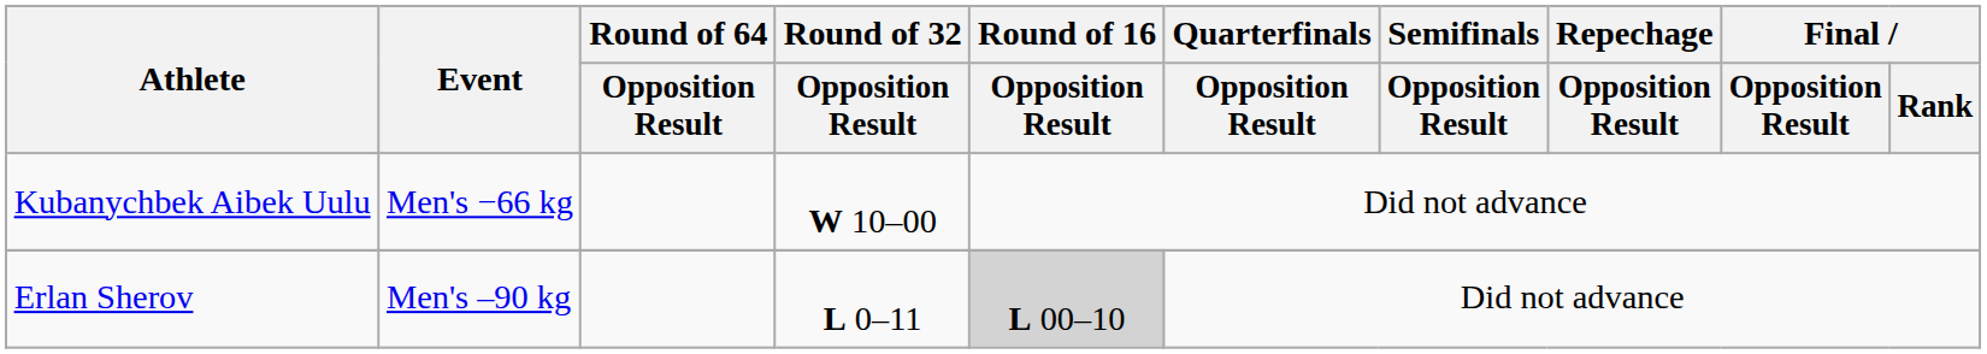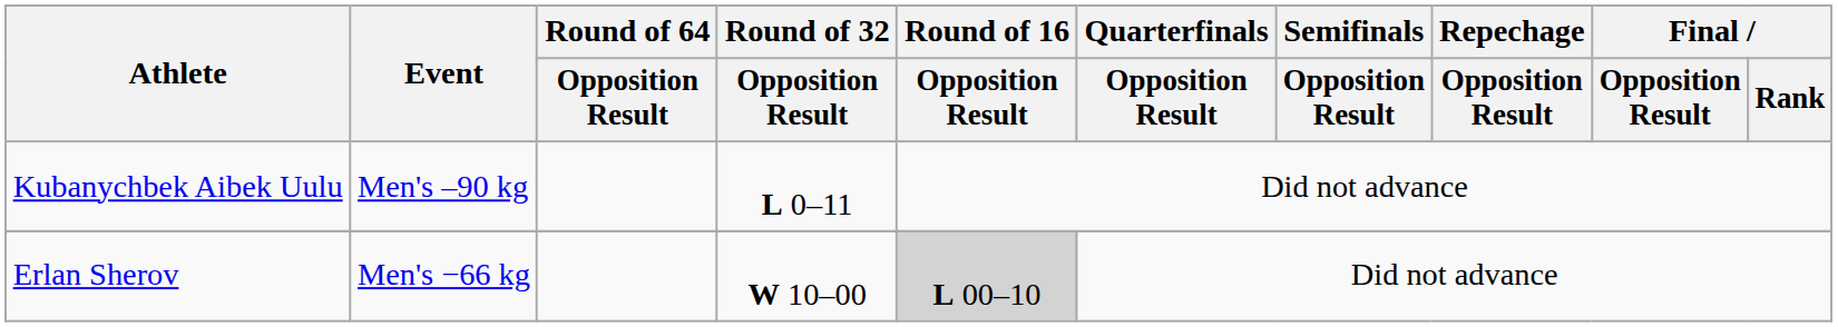Kubanychbek Aibek Uulu | Event: Men's −66 kg -> Men's –90 kg
Kubanychbek Aibek Uulu | Round of 32 / Opposition Result: W 10–00 -> L 0–11
Erlan Sherov | Event: Men's –90 kg -> Men's −66 kg
Erlan Sherov | Round of 32 / Opposition Result: L 0–11 -> W 10–00
